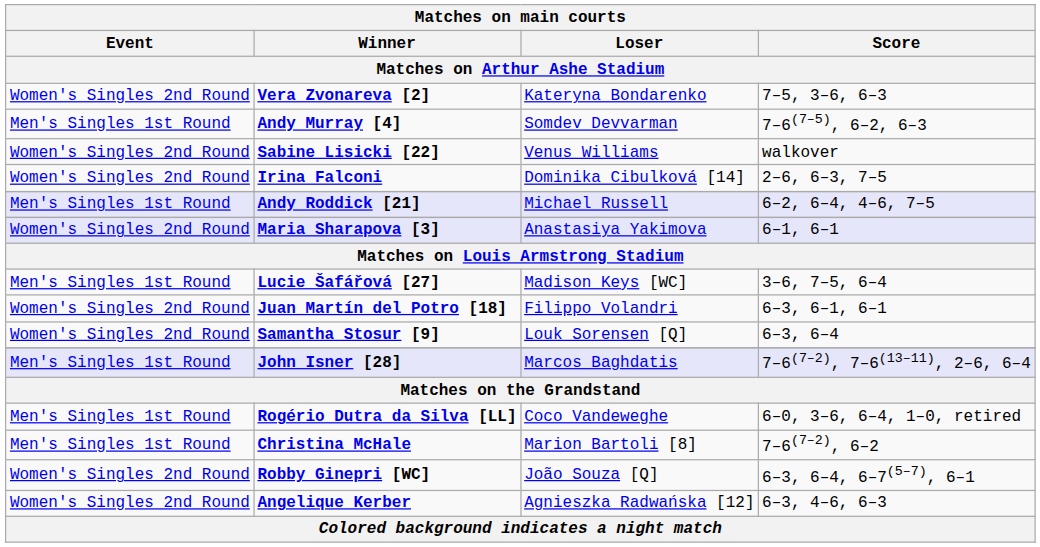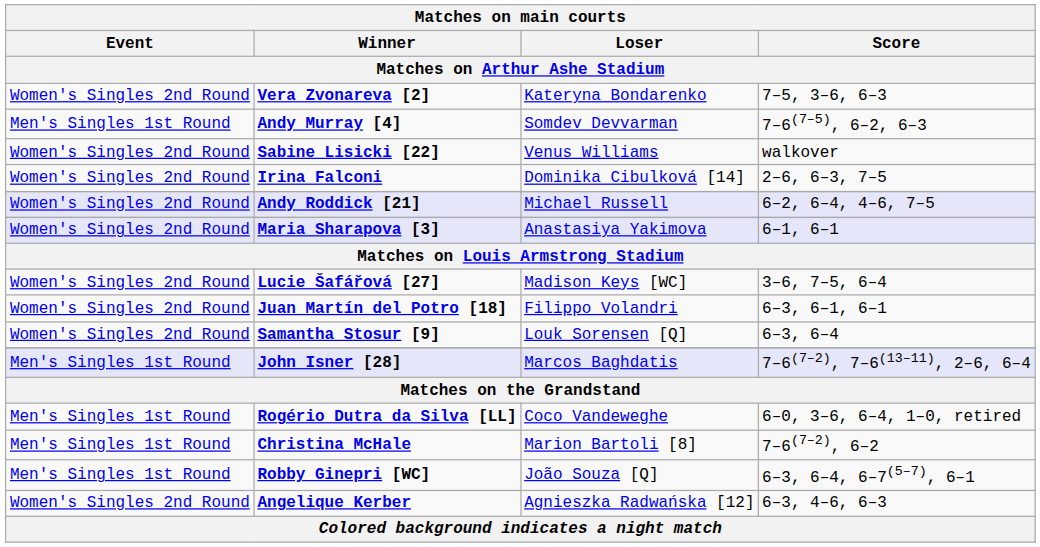Andy Roddick [21] | Event: Men's Singles 1st Round -> Women's Singles 2nd Round
Lucie Šafářová [27] | Event: Men's Singles 1st Round -> Women's Singles 2nd Round
Robby Ginepri [WC] | Event: Women's Singles 2nd Round -> Men's Singles 1st Round
